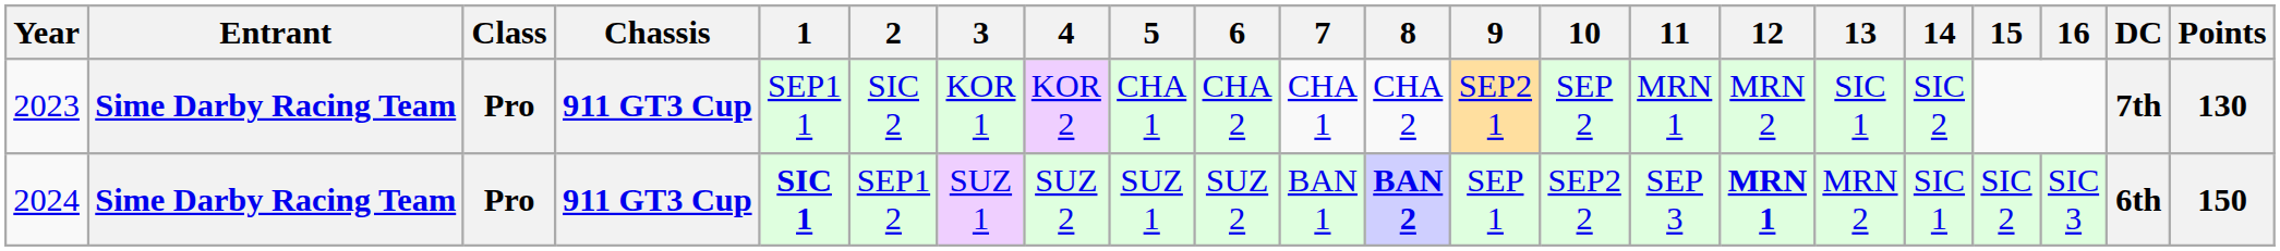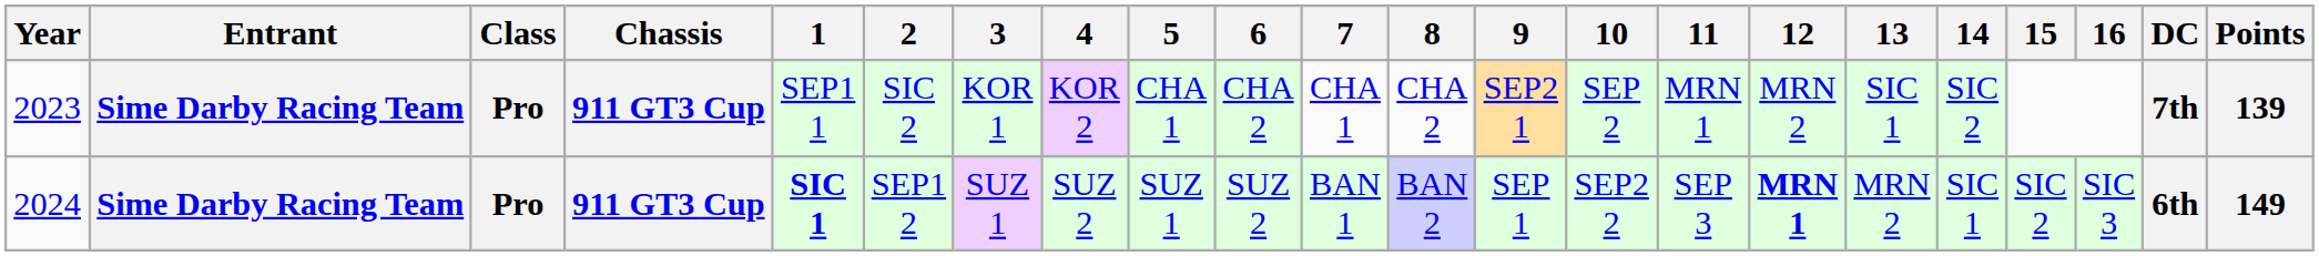2023 | Points: 130 -> 139
2024 | 8: bold -> normal
2024 | Points: 150 -> 149
